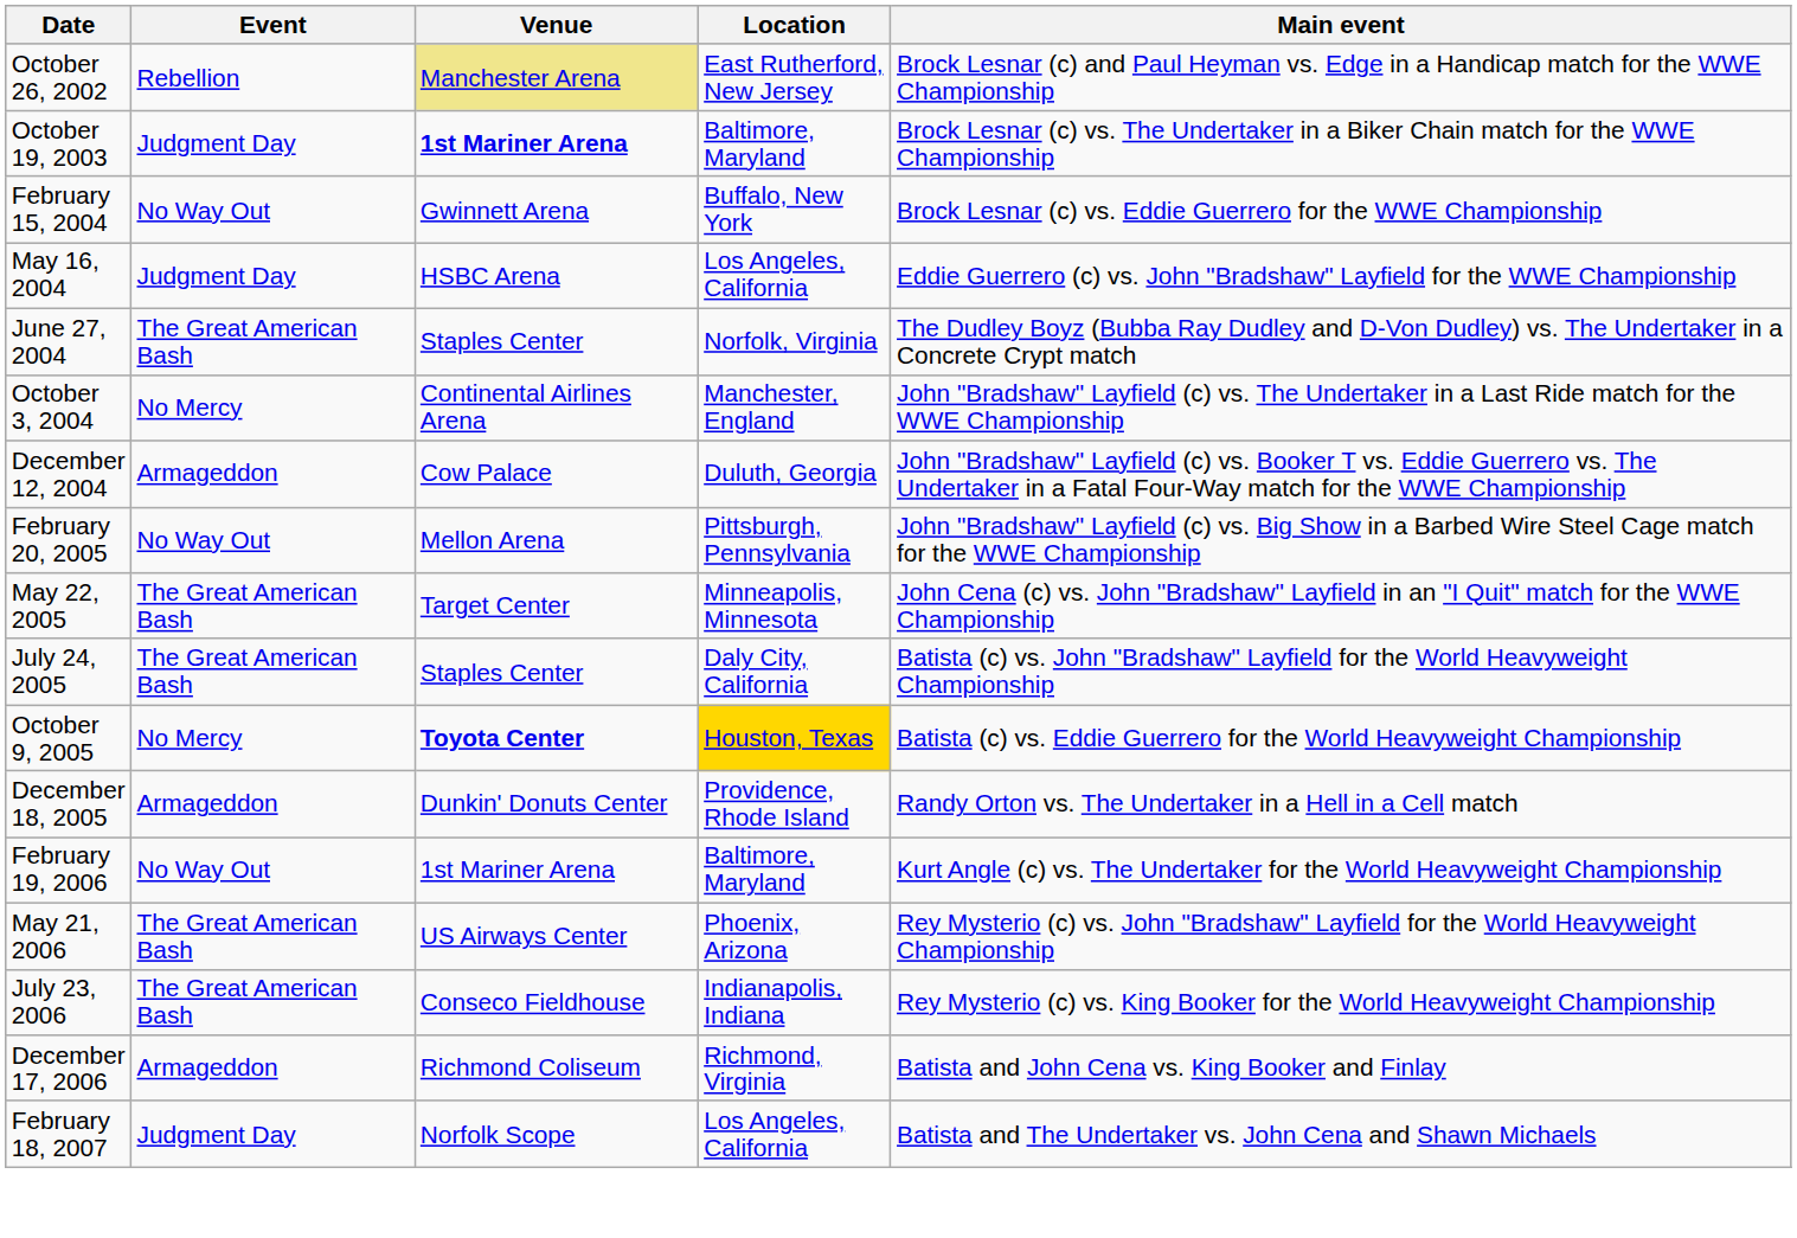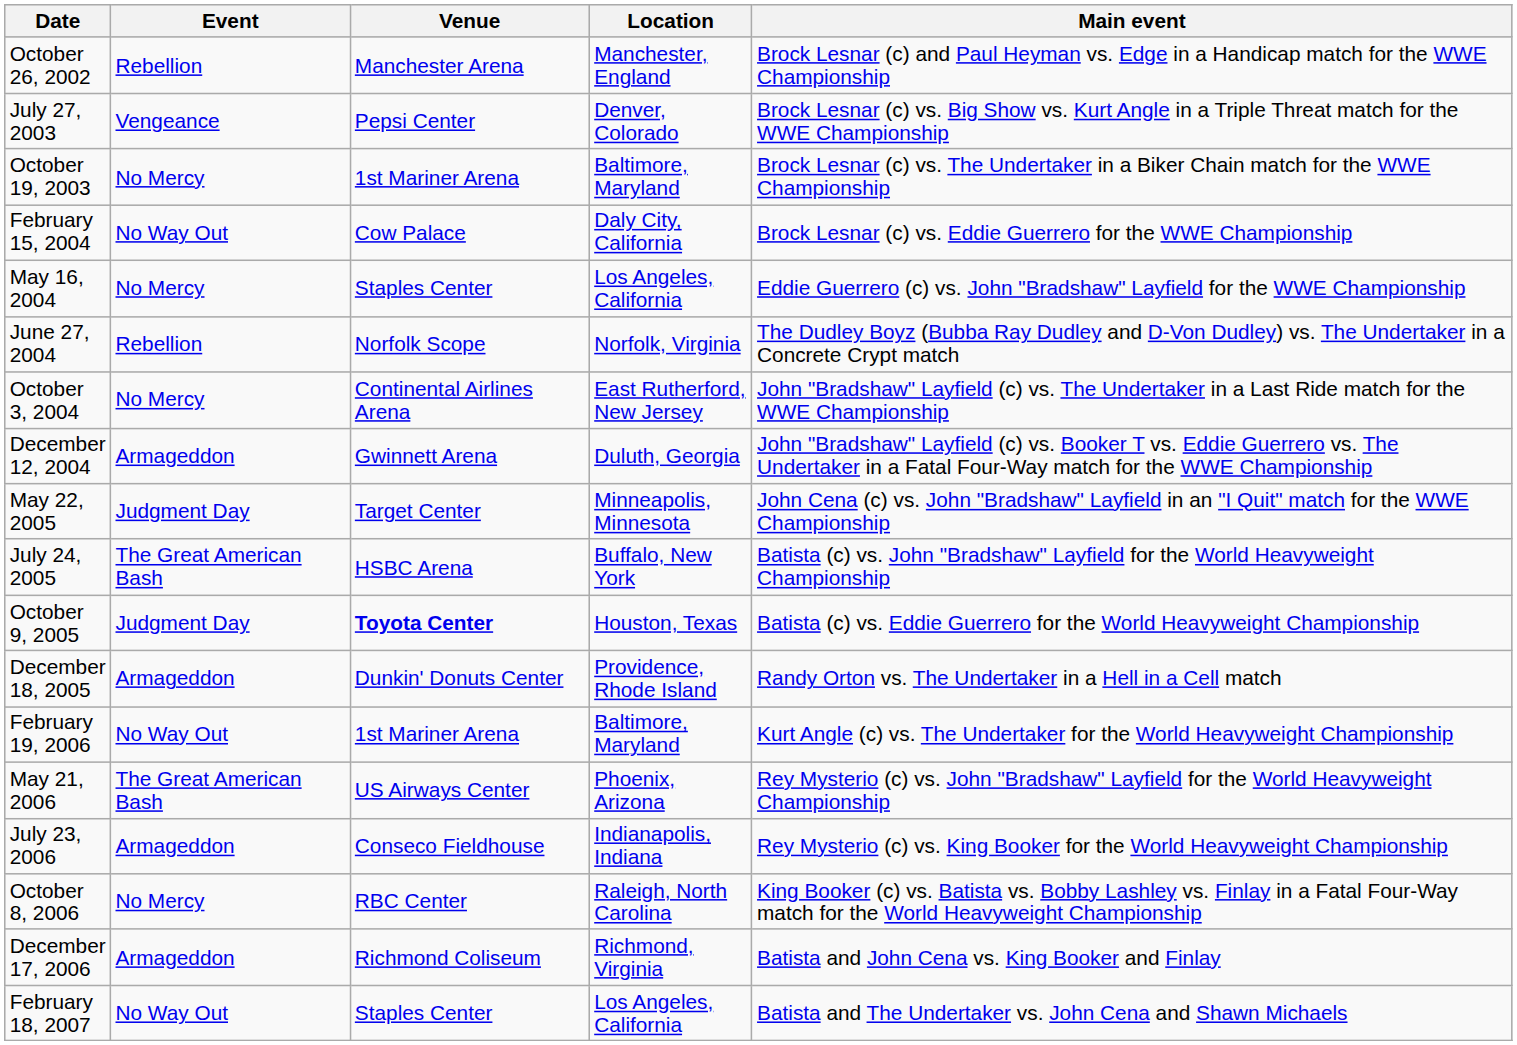October 26, 2002 | Venue: khaki background -> no background
October 26, 2002 | Location: East Rutherford, New Jersey -> Manchester, England
+ row: July 27, 2003 | Vengeance | Pepsi Center | Denver, Colorado | Brock Lesnar (c) vs. Big Show vs. Kurt Angle in a Triple Threat match for the WWE Championship
October 19, 2003 | Event: Judgment Day -> No Mercy
October 19, 2003 | Venue: bold -> normal
February 15, 2004 | Venue: Gwinnett Arena -> Cow Palace
February 15, 2004 | Location: Buffalo, New York -> Daly City, California
May 16, 2004 | Event: Judgment Day -> No Mercy
May 16, 2004 | Venue: HSBC Arena -> Staples Center
June 27, 2004 | Event: The Great American Bash -> Rebellion
June 27, 2004 | Venue: Staples Center -> Norfolk Scope
October 3, 2004 | Location: Manchester, England -> East Rutherford, New Jersey
December 12, 2004 | Venue: Cow Palace -> Gwinnett Arena
- row: February 20, 2005 | No Way Out | Mellon Arena | Pittsburgh, Pennsylvania | John "Bradshaw" Layfield (c) vs. Big Show in a Barbed Wire Steel Cage match for the WWE Championship
May 22, 2005 | Event: The Great American Bash -> Judgment Day
July 24, 2005 | Venue: Staples Center -> HSBC Arena
July 24, 2005 | Location: Daly City, California -> Buffalo, New York
October 9, 2005 | Event: No Mercy -> Judgment Day
October 9, 2005 | Location: gold background -> no background
July 23, 2006 | Event: The Great American Bash -> Armageddon
+ row: October 8, 2006 | No Mercy | RBC Center | Raleigh, North Carolina | King Booker (c) vs. Batista vs. Bobby Lashley vs. Finlay in a Fatal Four-Way match for the World Heavyweight Championship
February 18, 2007 | Event: Judgment Day -> No Way Out
February 18, 2007 | Venue: Norfolk Scope -> Staples Center
